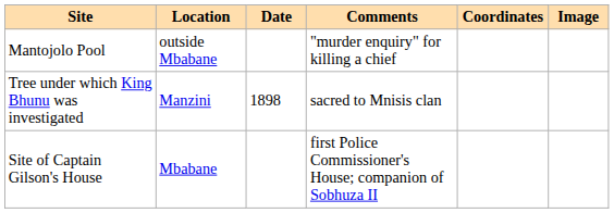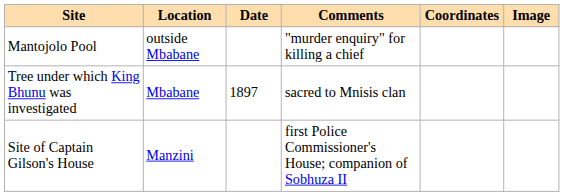Tree under which King Bhunu was investigated | Location: Manzini -> Mbabane
Tree under which King Bhunu was investigated | Date: 1898 -> 1897
Site of Captain Gilson's House | Location: Mbabane -> Manzini
